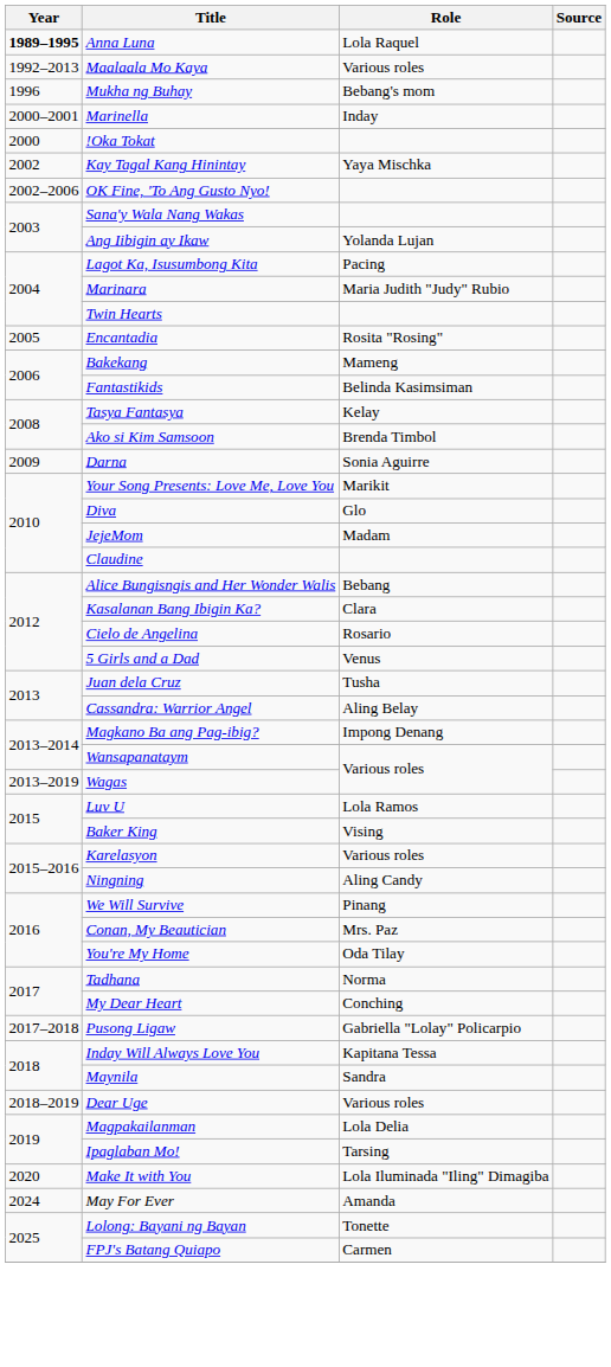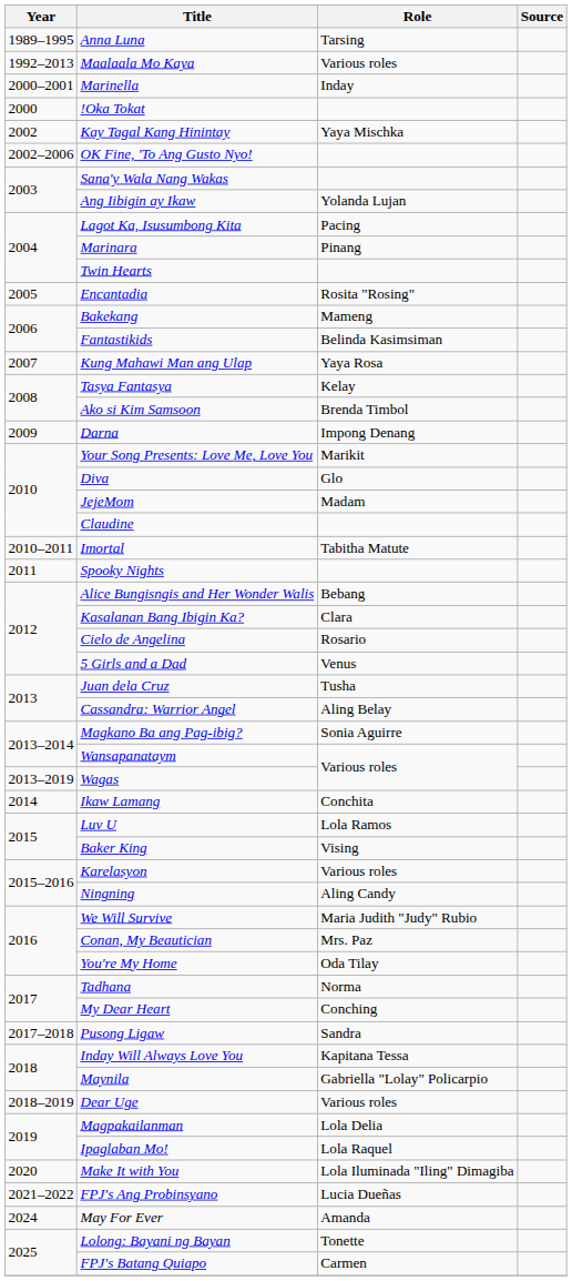Anna Luna | Year: bold -> normal
Anna Luna | Role: Lola Raquel -> Tarsing
- row: 1996 | Mukha ng Buhay | Bebang's mom
Marinara | Role: Maria Judith "Judy" Rubio -> Pinang
+ row: 2007 | Kung Mahawi Man ang Ulap | Yaya Rosa
Darna | Role: Sonia Aguirre -> Impong Denang
+ row: 2010–2011 | Imortal | Tabitha Matute
+ row: 2011 | Spooky Nights
Magkano Ba ang Pag-ibig? | Role: Impong Denang -> Sonia Aguirre
+ row: 2014 | Ikaw Lamang | Conchita
We Will Survive | Role: Pinang -> Maria Judith "Judy" Rubio
Pusong Ligaw | Role: Gabriella "Lolay" Policarpio -> Sandra
Maynila | Role: Sandra -> Gabriella "Lolay" Policarpio
Ipaglaban Mo! | Role: Tarsing -> Lola Raquel
+ row: 2021–2022 | FPJ's Ang Probinsyano | Lucia Dueñas
